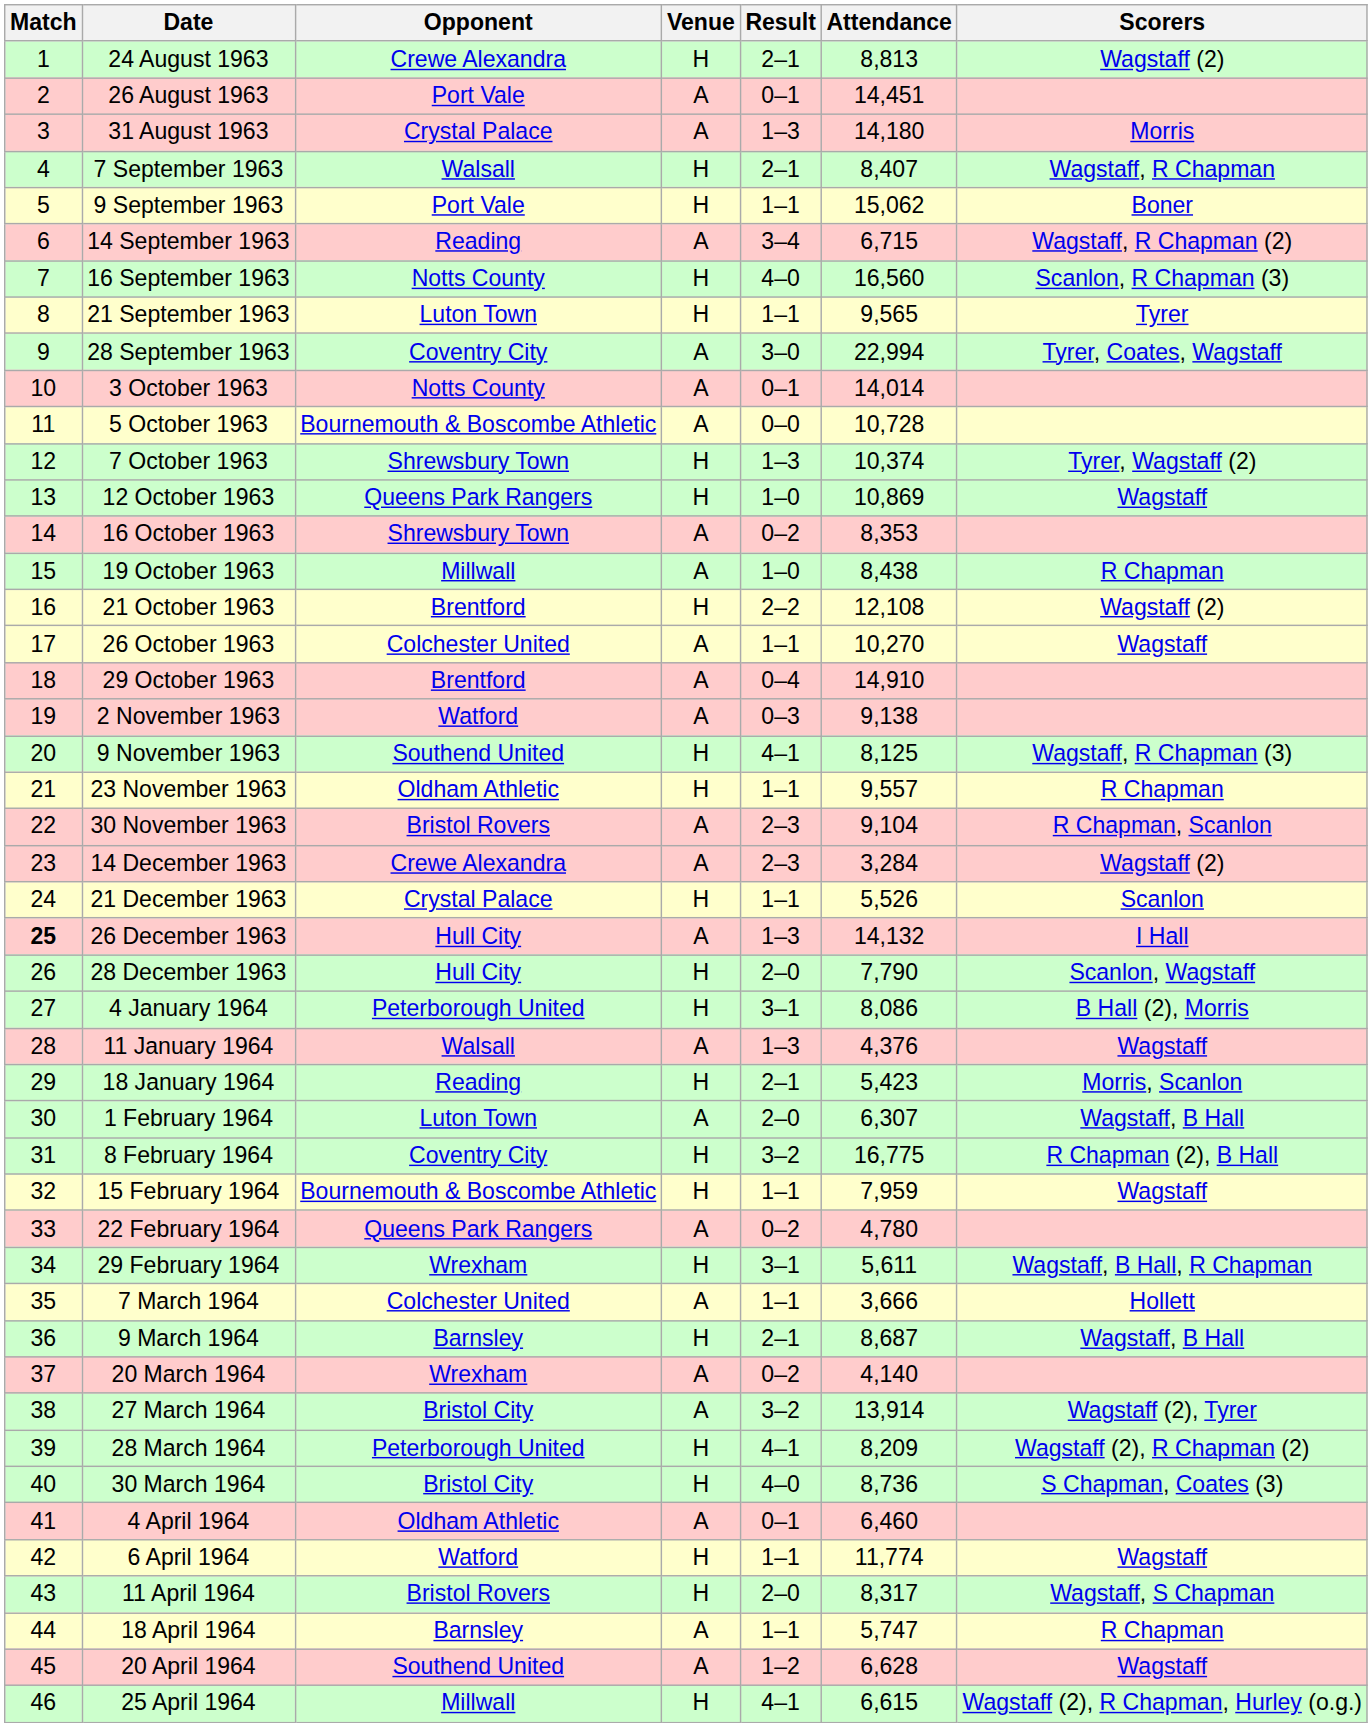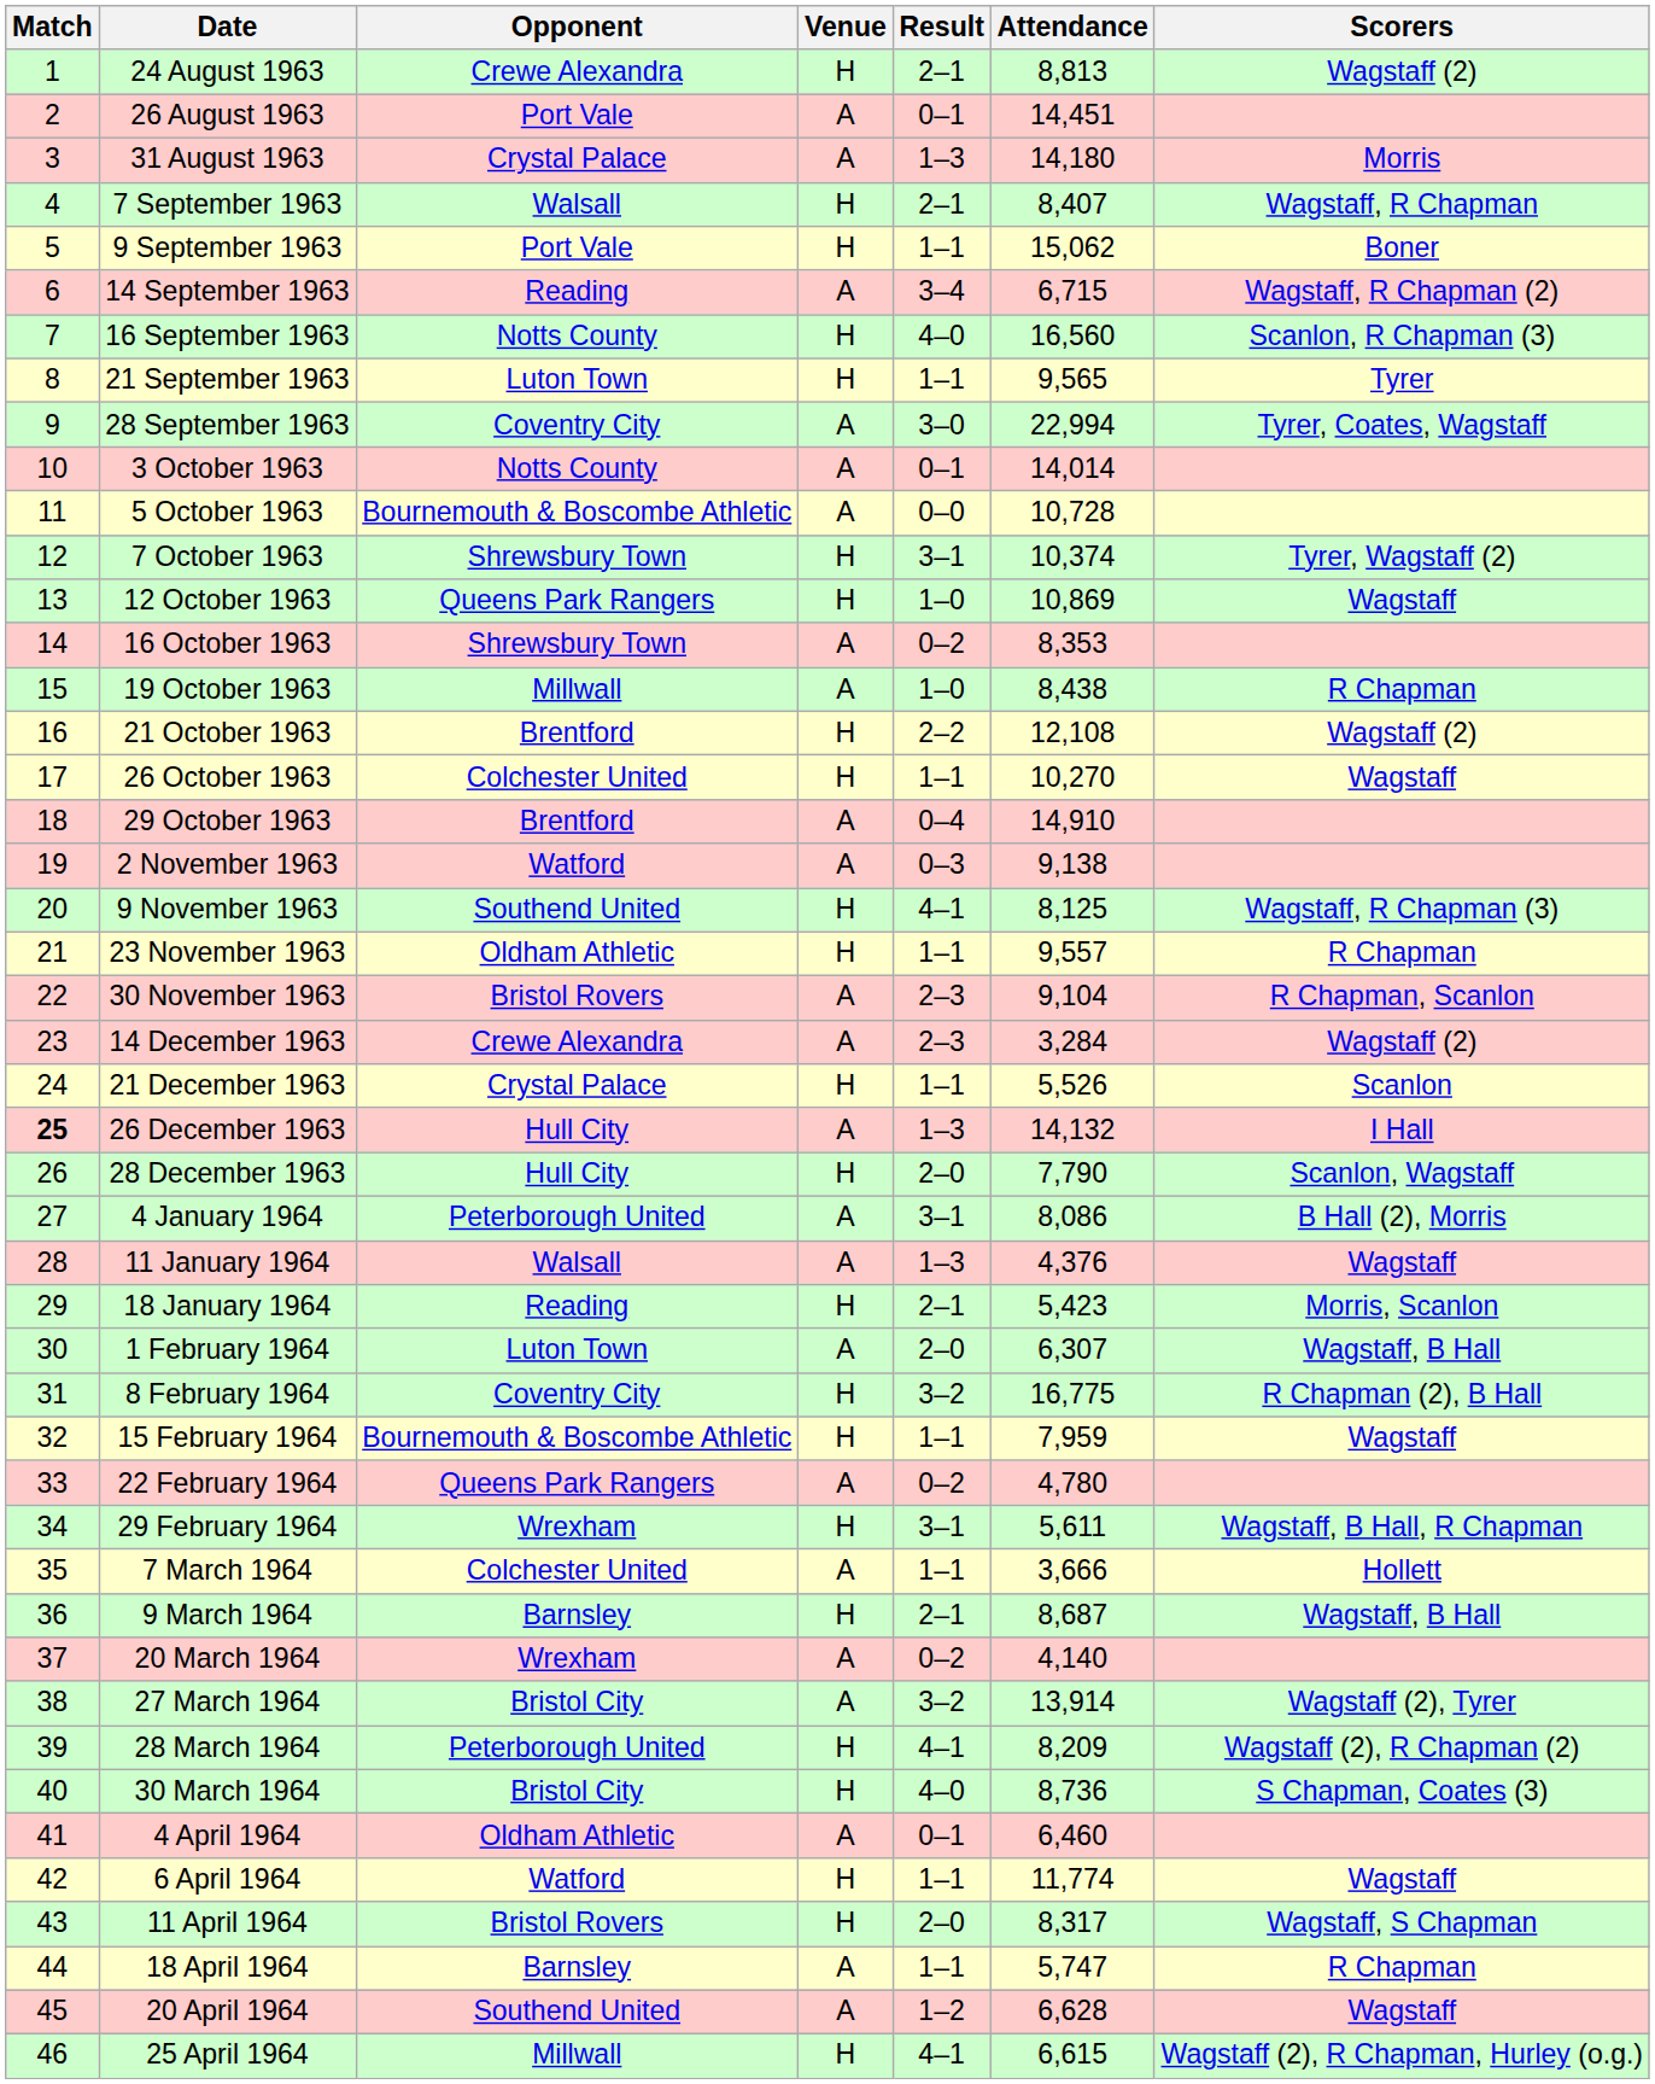7 October 1963 | Result: 1–3 -> 3–1
26 October 1963 | Venue: A -> H
4 January 1964 | Venue: H -> A
